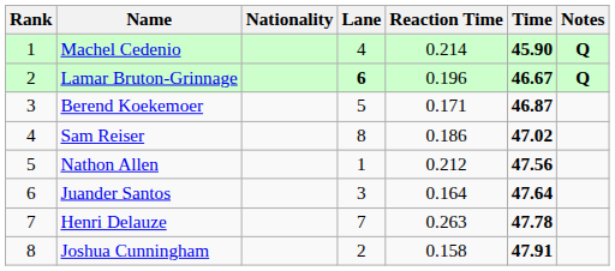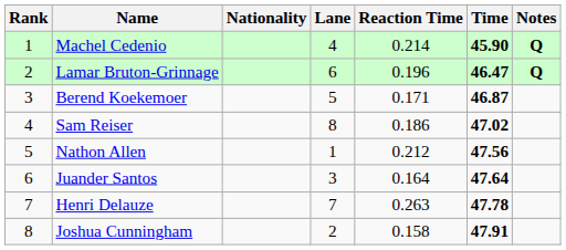Lamar Bruton-Grinnage | Lane: bold -> normal
Lamar Bruton-Grinnage | Time: 46.67 -> 46.47
